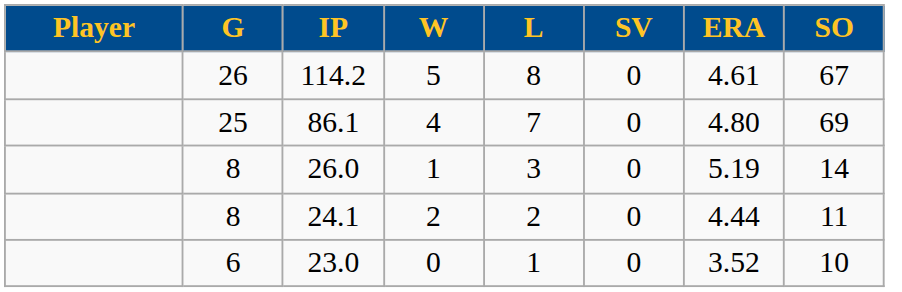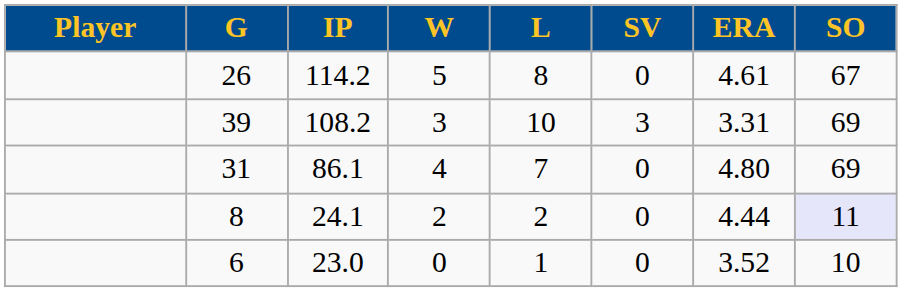+ row: 39 | 108.2 | 3 | 10 | 3 | 3.31 | 69
86.1 | G: 25 -> 31
- row: 8 | 26.0 | 1 | 3 | 0 | 5.19 | 14
24.1 | SO: no background -> lavender background
